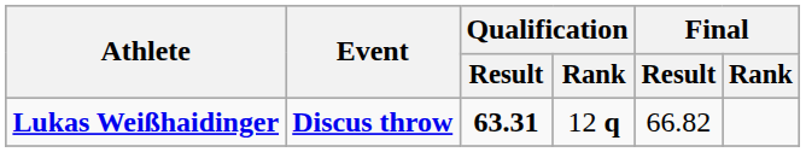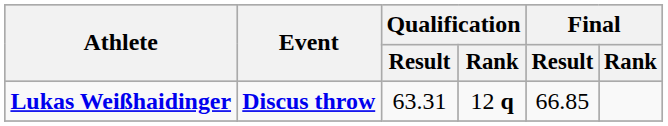Lukas Weißhaidinger | Qualification / Result: bold -> normal
Lukas Weißhaidinger | Final / Result: 66.82 -> 66.85
